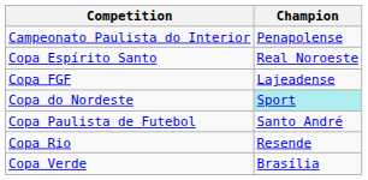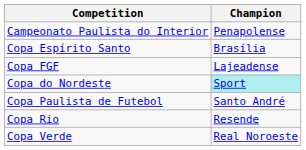Copa Espírito Santo | Champion: Real Noroeste -> Brasília
Copa Verde | Champion: Brasília -> Real Noroeste
